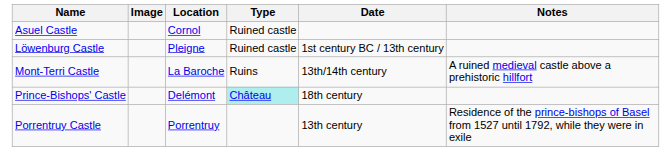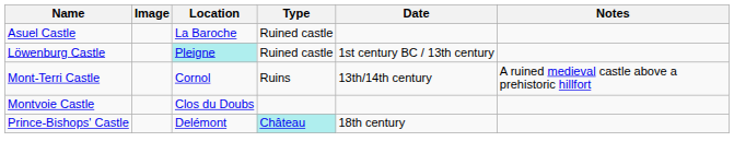Asuel Castle | Location: Cornol -> La Baroche
Löwenburg Castle | Location: no background -> paleturquoise background
Mont-Terri Castle | Location: La Baroche -> Cornol
+ row: Montvoie Castle | Clos du Doubs
- row: Porrentruy Castle | Porrentruy | 13th century | Residence of the prince-bishops of Basel from 1527 until 1792, while they were in exile
